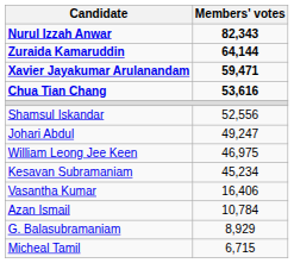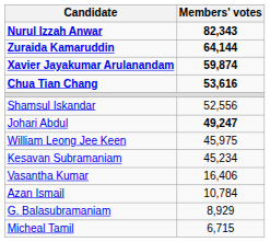Xavier Jayakumar Arulanandam | Members' votes: 59,471 -> 59,874
Johari Abdul | Members' votes: normal -> bold
William Leong Jee Keen | Members' votes: 46,975 -> 45,975
